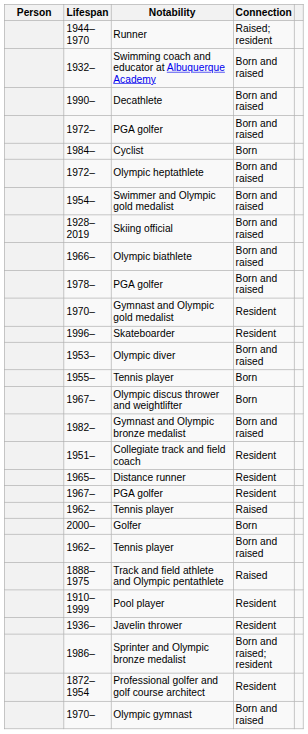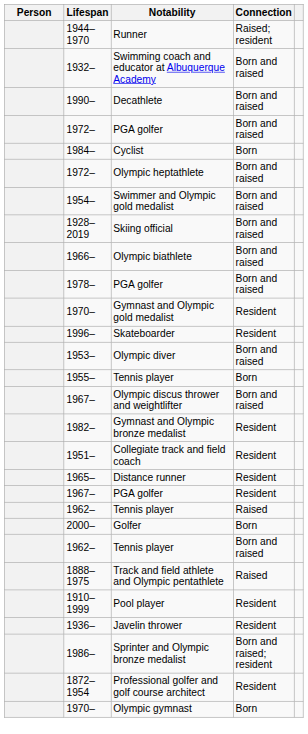1967– / Olympic discus thrower and weightlifter | Connection: Born -> Born and raised
1982– | Connection: Born and raised -> Resident
1970– / Olympic gymnast | Connection: Born and raised -> Born
